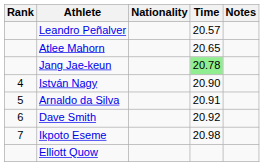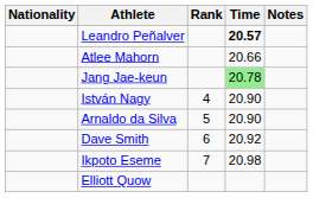columns swapped: Rank <-> Nationality
Leandro Peñalver | Time: normal -> bold
Atlee Mahorn | Time: 20.65 -> 20.66
Arnaldo da Silva | Time: 20.91 -> 20.90
